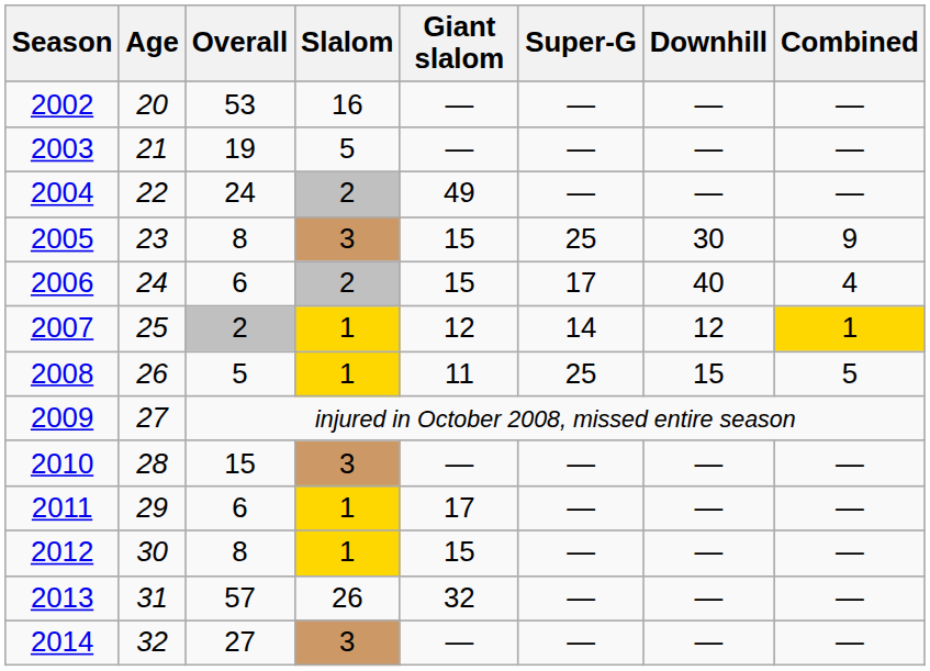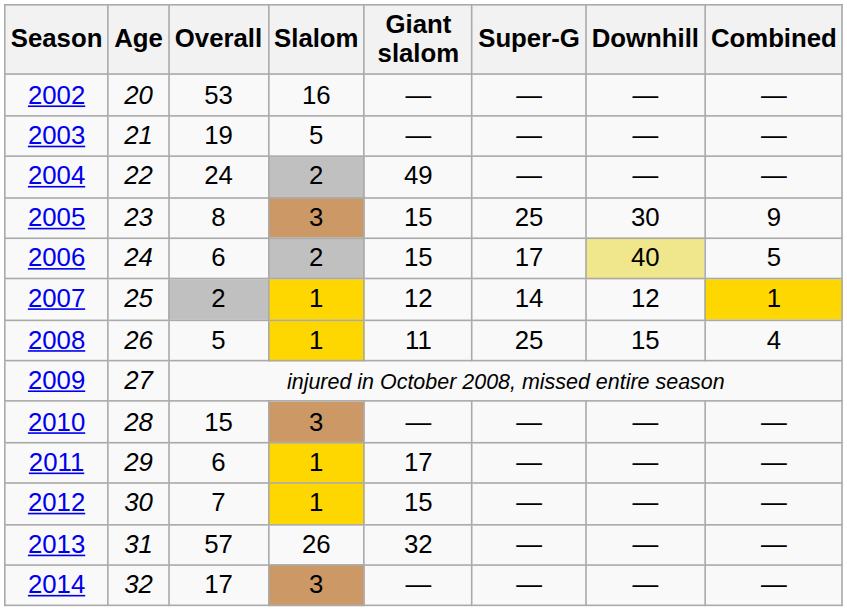2006 | Downhill: no background -> khaki background
2006 | Combined: 4 -> 5
2008 | Combined: 5 -> 4
2012 | Overall: 8 -> 7
2014 | Overall: 27 -> 17
